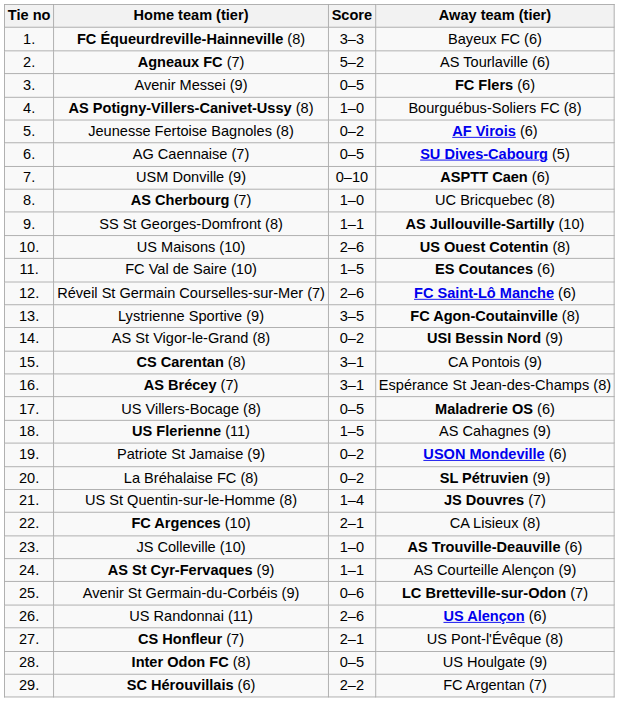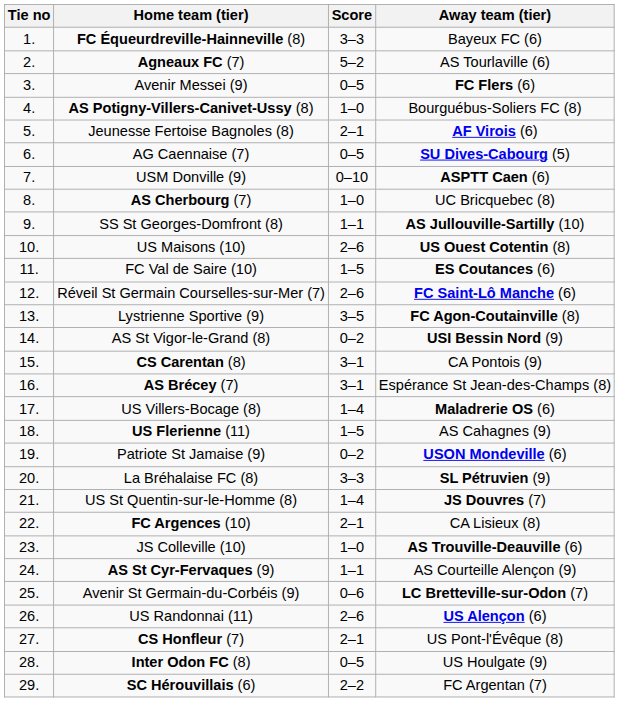Jeunesse Fertoise Bagnoles (8) | Score: 0–2 -> 2–1
US Villers-Bocage (8) | Score: 0–5 -> 1–4
La Bréhalaise FC (8) | Score: 0–2 -> 3–3
